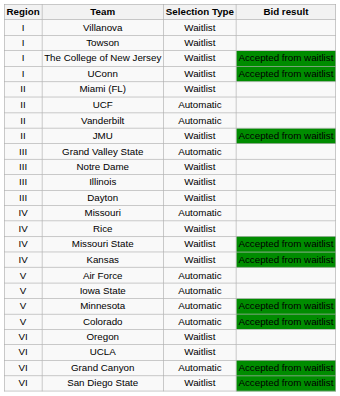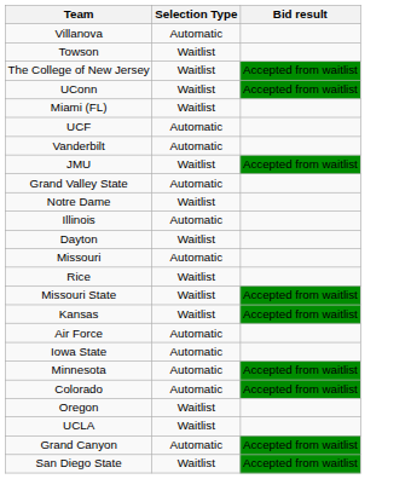- column: Region | I | I | I | I | II | II | II | II | III | III | III | III | IV | IV | IV | IV | V | V | V | V | VI | VI | VI | VI
Villanova | Selection Type: Waitlist -> Automatic
Illinois | Selection Type: Waitlist -> Automatic
